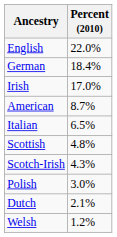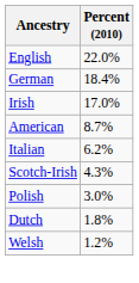Italian | Percent (2010): 6.5% -> 6.2%
- row: Scottish | 4.8%
Dutch | Percent (2010): 2.1% -> 1.8%
